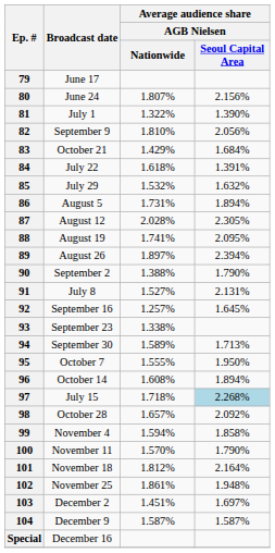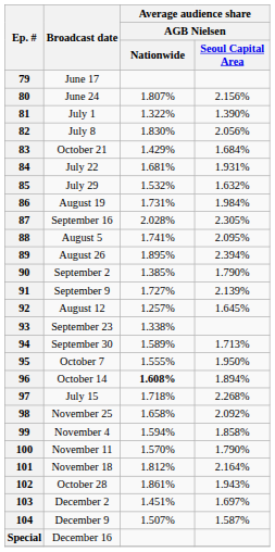82 | Broadcast date: September 9 -> July 8
82 | Average audience share / AGB Nielsen / Nationwide: 1.810% -> 1.830%
84 | Average audience share / AGB Nielsen / Nationwide: 1.618% -> 1.681%
84 | Average audience share / AGB Nielsen / Seoul Capital Area: 1.391% -> 1.931%
86 | Broadcast date: August 5 -> August 19
86 | Average audience share / AGB Nielsen / Seoul Capital Area: 1.894% -> 1.984%
87 | Broadcast date: August 12 -> September 16
88 | Broadcast date: August 19 -> August 5
89 | Average audience share / AGB Nielsen / Nationwide: 1.897% -> 1.895%
90 | Average audience share / AGB Nielsen / Nationwide: 1.388% -> 1.385%
91 | Broadcast date: July 8 -> September 9
91 | Average audience share / AGB Nielsen / Nationwide: 1.527% -> 1.727%
91 | Average audience share / AGB Nielsen / Seoul Capital Area: 2.131% -> 2.139%
92 | Broadcast date: September 16 -> August 12
96 | Average audience share / AGB Nielsen / Nationwide: normal -> bold
97 | Average audience share / AGB Nielsen / Seoul Capital Area: lightblue background -> no background
98 | Broadcast date: October 28 -> November 25
98 | Average audience share / AGB Nielsen / Nationwide: 1.657% -> 1.658%
102 | Broadcast date: November 25 -> October 28
102 | Average audience share / AGB Nielsen / Seoul Capital Area: 1.948% -> 1.943%
104 | Average audience share / AGB Nielsen / Nationwide: 1.587% -> 1.507%
